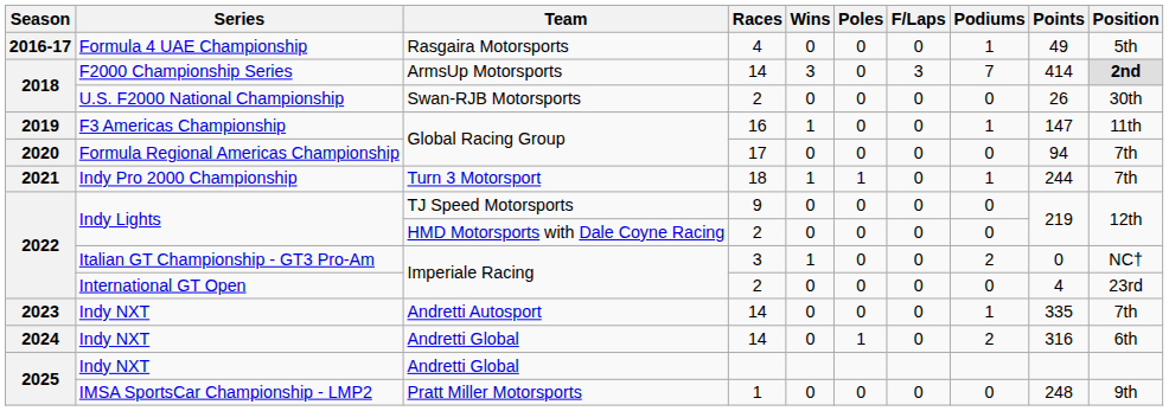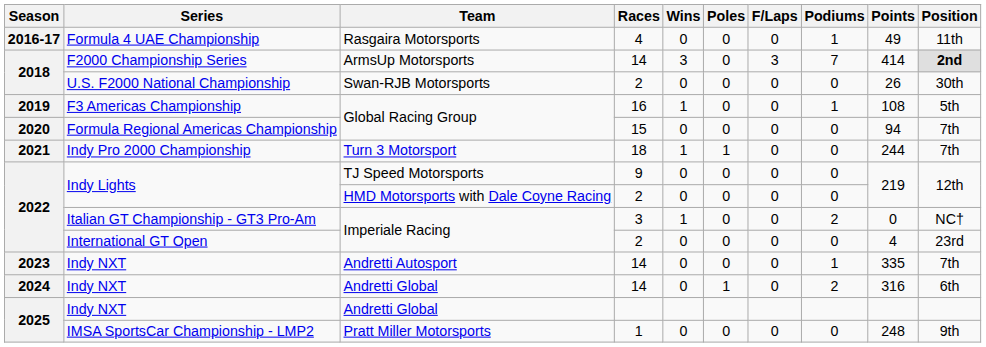Formula 4 UAE Championship | Position: 5th -> 11th
F3 Americas Championship | Points: 147 -> 108
F3 Americas Championship | Position: 11th -> 5th
Formula Regional Americas Championship | Races: 17 -> 15
Indy Pro 2000 Championship | Podiums: 1 -> 0
